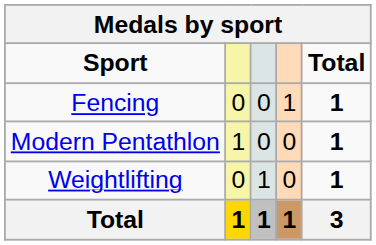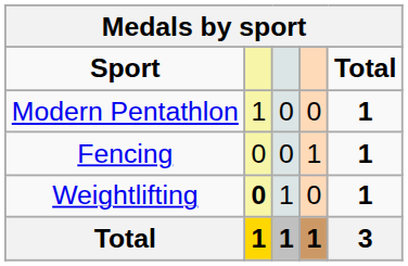rows swapped: Fencing <-> Modern Pentathlon
Weightlifting | column 2: normal -> bold
